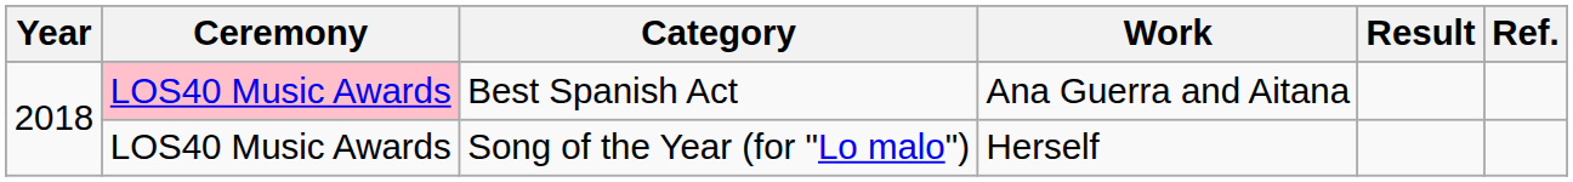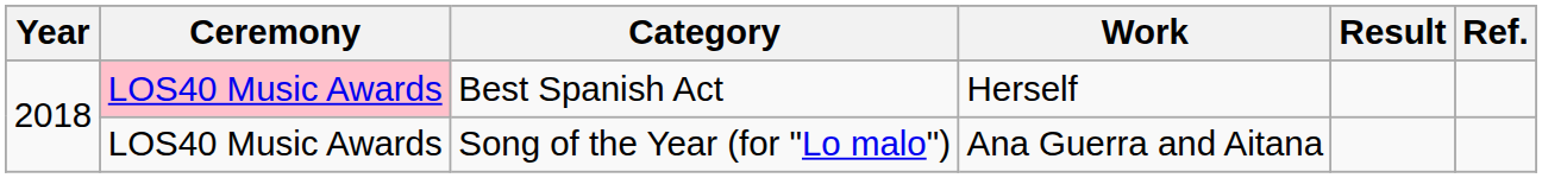Best Spanish Act | Work: Ana Guerra and Aitana -> Herself
Song of the Year (for "Lo malo") | Work: Herself -> Ana Guerra and Aitana
